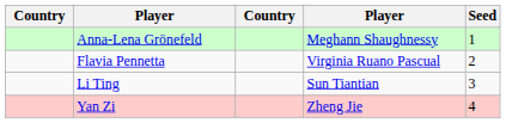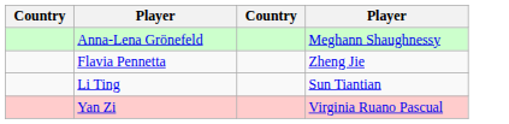- column: Seed | 1 | 2 | 3 | 4
Flavia Pennetta | column 4: Virginia Ruano Pascual -> Zheng Jie
Yan Zi | column 4: Zheng Jie -> Virginia Ruano Pascual
